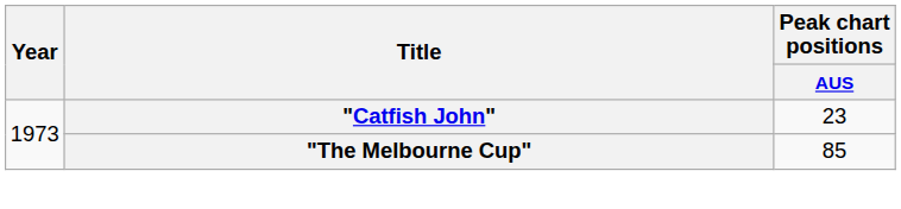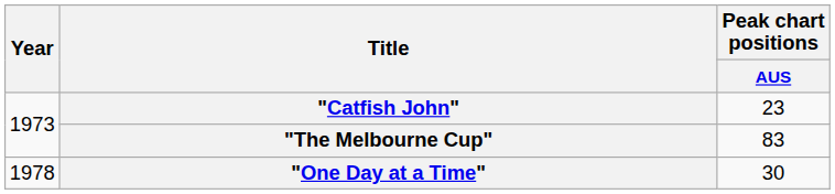"The Melbourne Cup" | Peak chart positions / AUS: 85 -> 83
+ row: 1978 | "One Day at a Time" | 30
